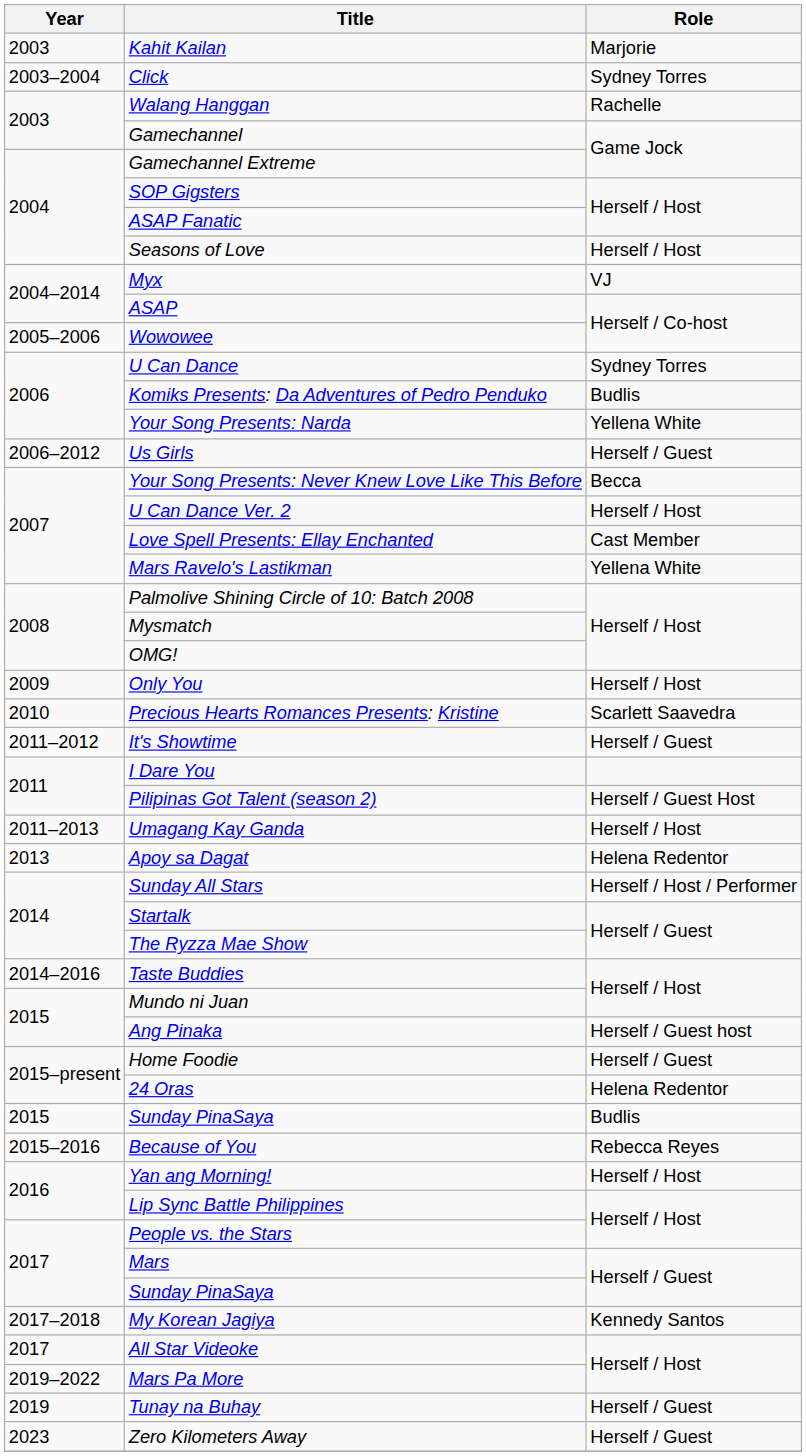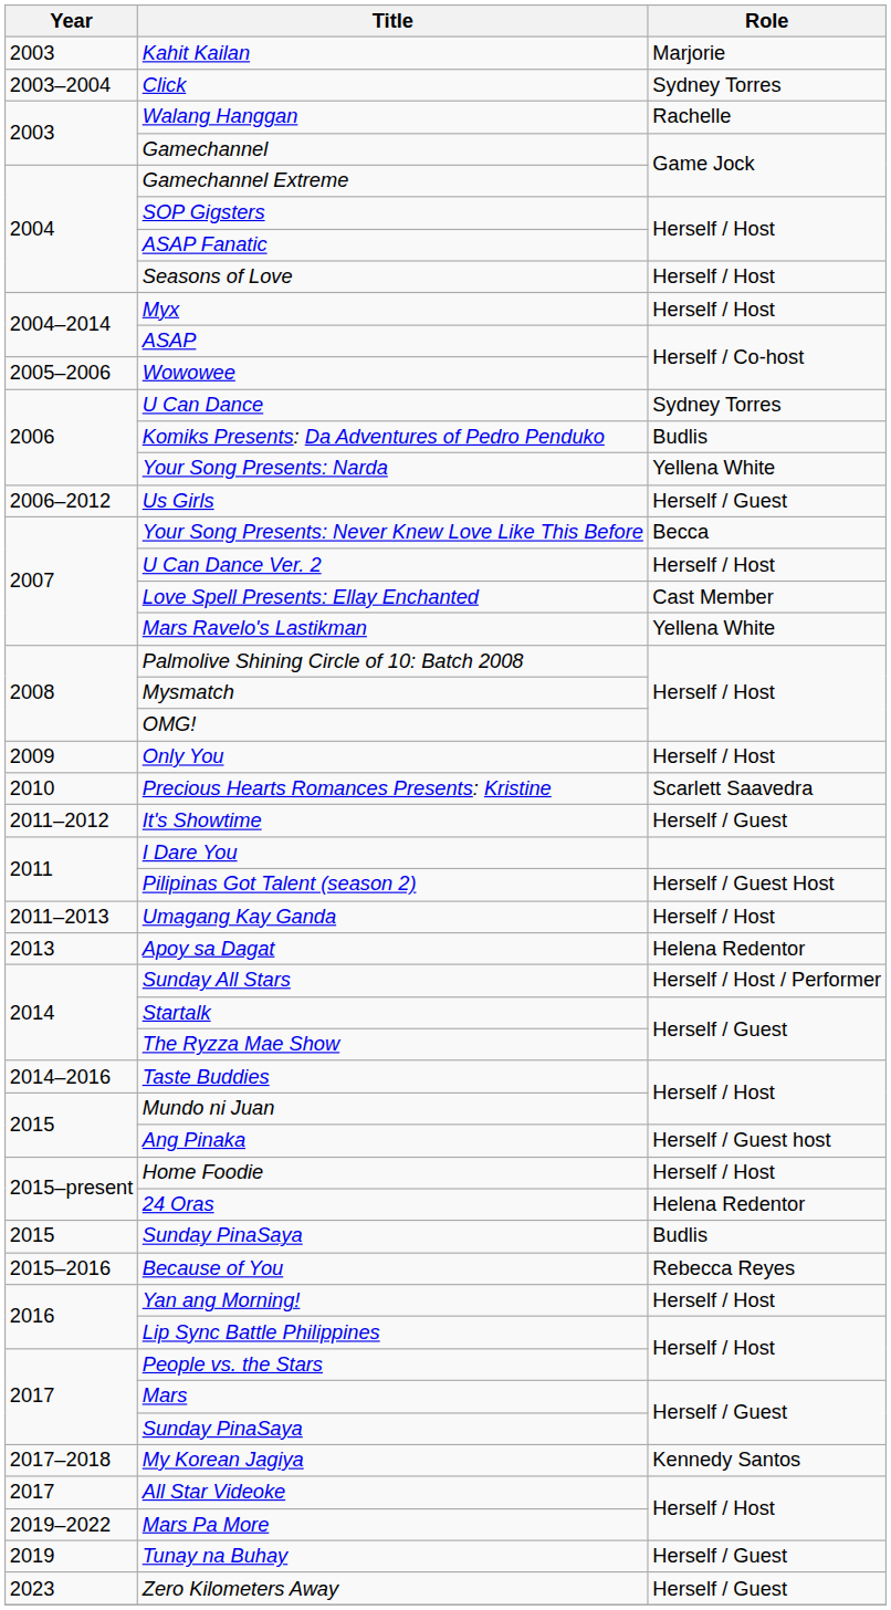Myx | Role: VJ -> Herself / Host
Home Foodie | Role: Herself / Guest -> Herself / Host
